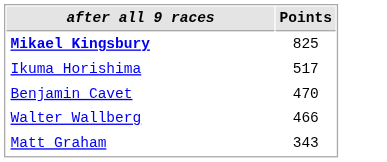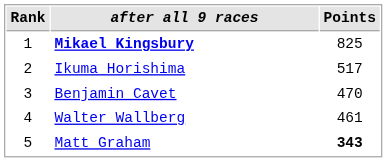+ column: Rank | 1 | 2 | 3 | 4 | 5
Walter Wallberg | Points: 466 -> 461
Matt Graham | Points: normal -> bold
